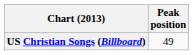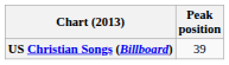US Christian Songs (Billboard) | Peak position: 49 -> 39
